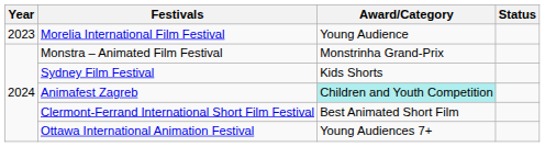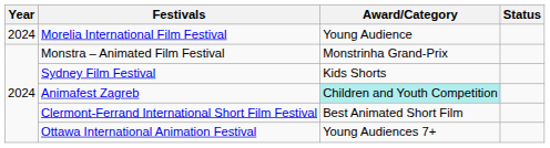Morelia International Film Festival | Year: 2023 -> 2024
